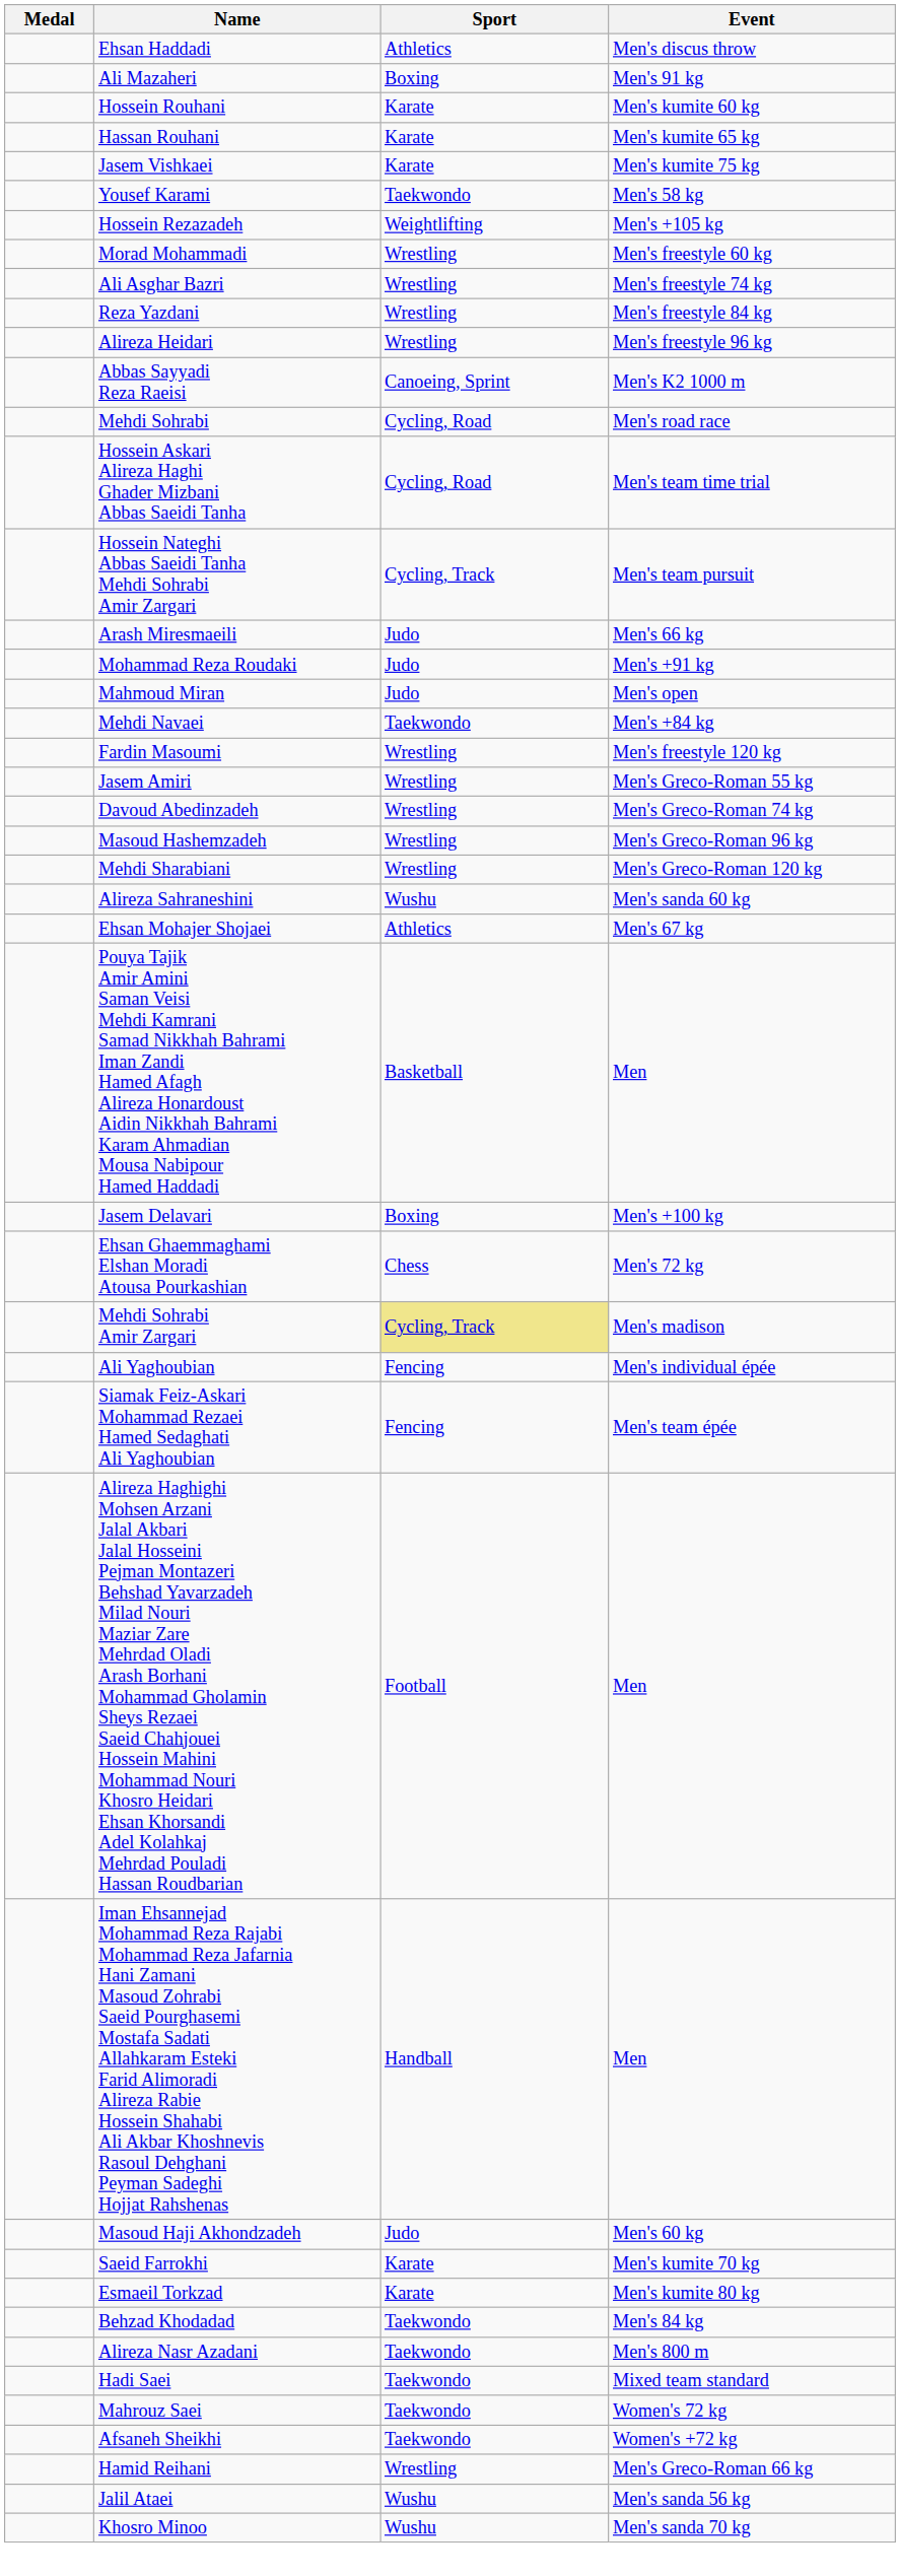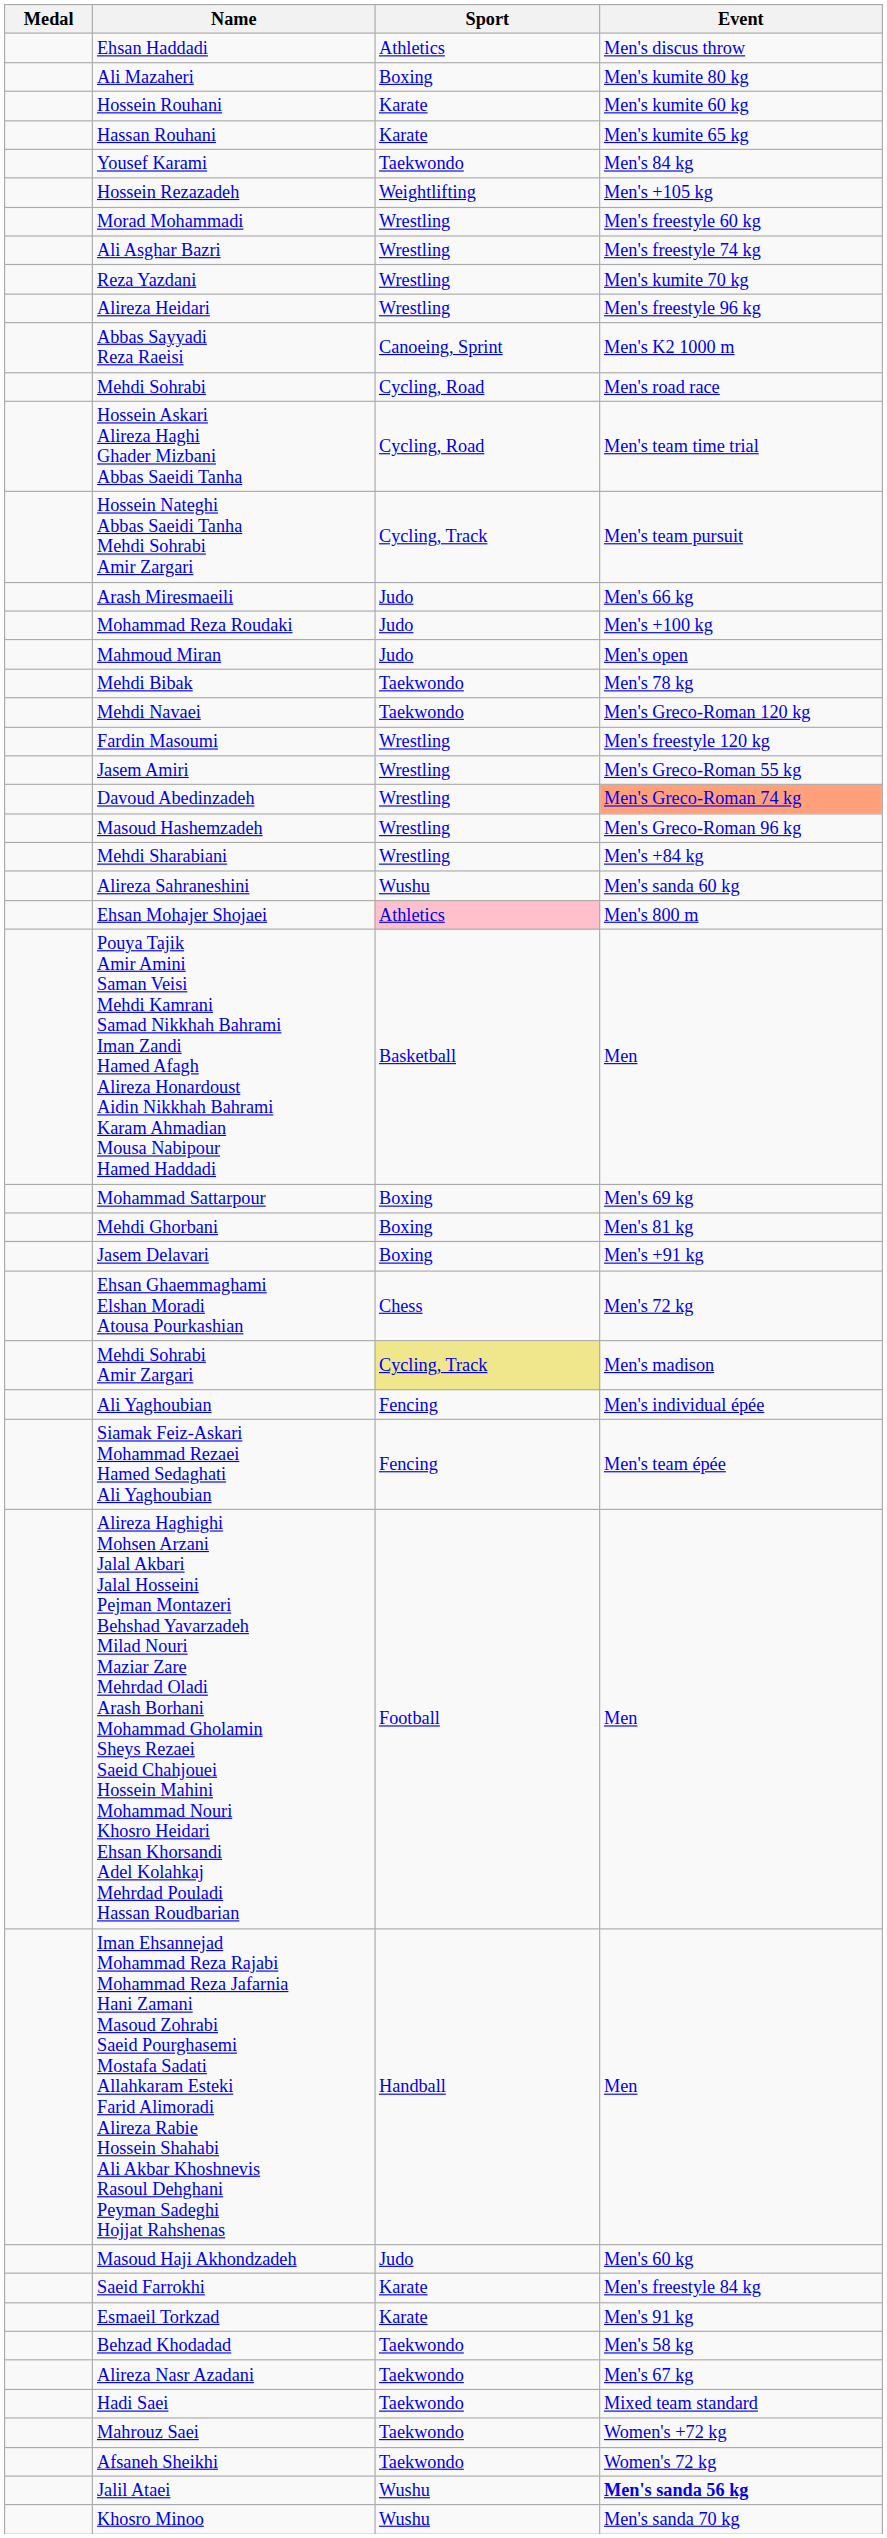Ali Mazaheri | Event: Men's 91 kg -> Men's kumite 80 kg
- row: Jasem Vishkaei | Karate | Men's kumite 75 kg
Yousef Karami | Event: Men's 58 kg -> Men's 84 kg
Reza Yazdani | Event: Men's freestyle 84 kg -> Men's kumite 70 kg
Mohammad Reza Roudaki | Event: Men's +91 kg -> Men's +100 kg
+ row: Mehdi Bibak | Taekwondo | Men's 78 kg
Mehdi Navaei | Event: Men's +84 kg -> Men's Greco-Roman 120 kg
Davoud Abedinzadeh | Event: no background -> lightsalmon background
Mehdi Sharabiani | Event: Men's Greco-Roman 120 kg -> Men's +84 kg
Ehsan Mohajer Shojaei | Sport: no background -> pink background
Ehsan Mohajer Shojaei | Event: Men's 67 kg -> Men's 800 m
+ row: Mohammad Sattarpour | Boxing | Men's 69 kg
+ row: Mehdi Ghorbani | Boxing | Men's 81 kg
Jasem Delavari | Event: Men's +100 kg -> Men's +91 kg
Saeid Farrokhi | Event: Men's kumite 70 kg -> Men's freestyle 84 kg
Esmaeil Torkzad | Event: Men's kumite 80 kg -> Men's 91 kg
Behzad Khodadad | Event: Men's 84 kg -> Men's 58 kg
Alireza Nasr Azadani | Event: Men's 800 m -> Men's 67 kg
Mahrouz Saei | Event: Women's 72 kg -> Women's +72 kg
Afsaneh Sheikhi | Event: Women's +72 kg -> Women's 72 kg
- row: Hamid Reihani | Wrestling | Men's Greco-Roman 66 kg
Jalil Ataei | Event: normal -> bold
